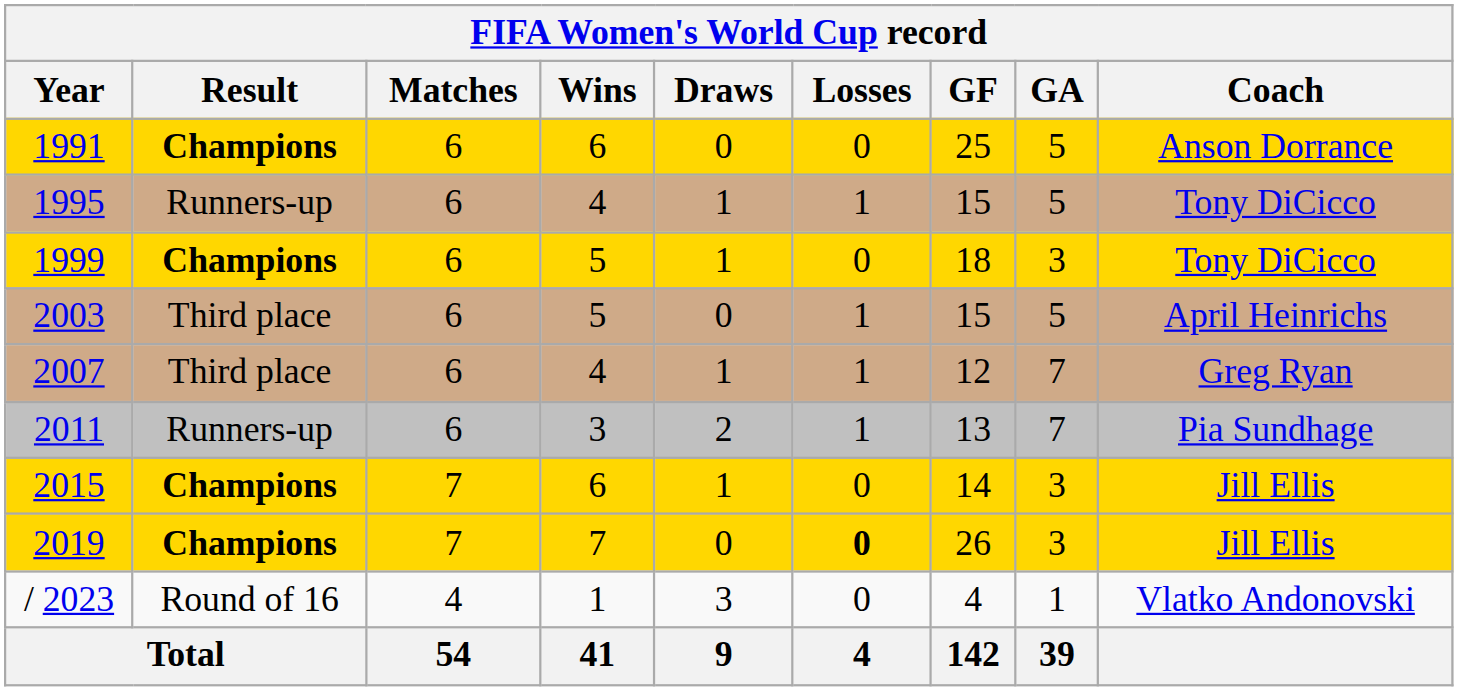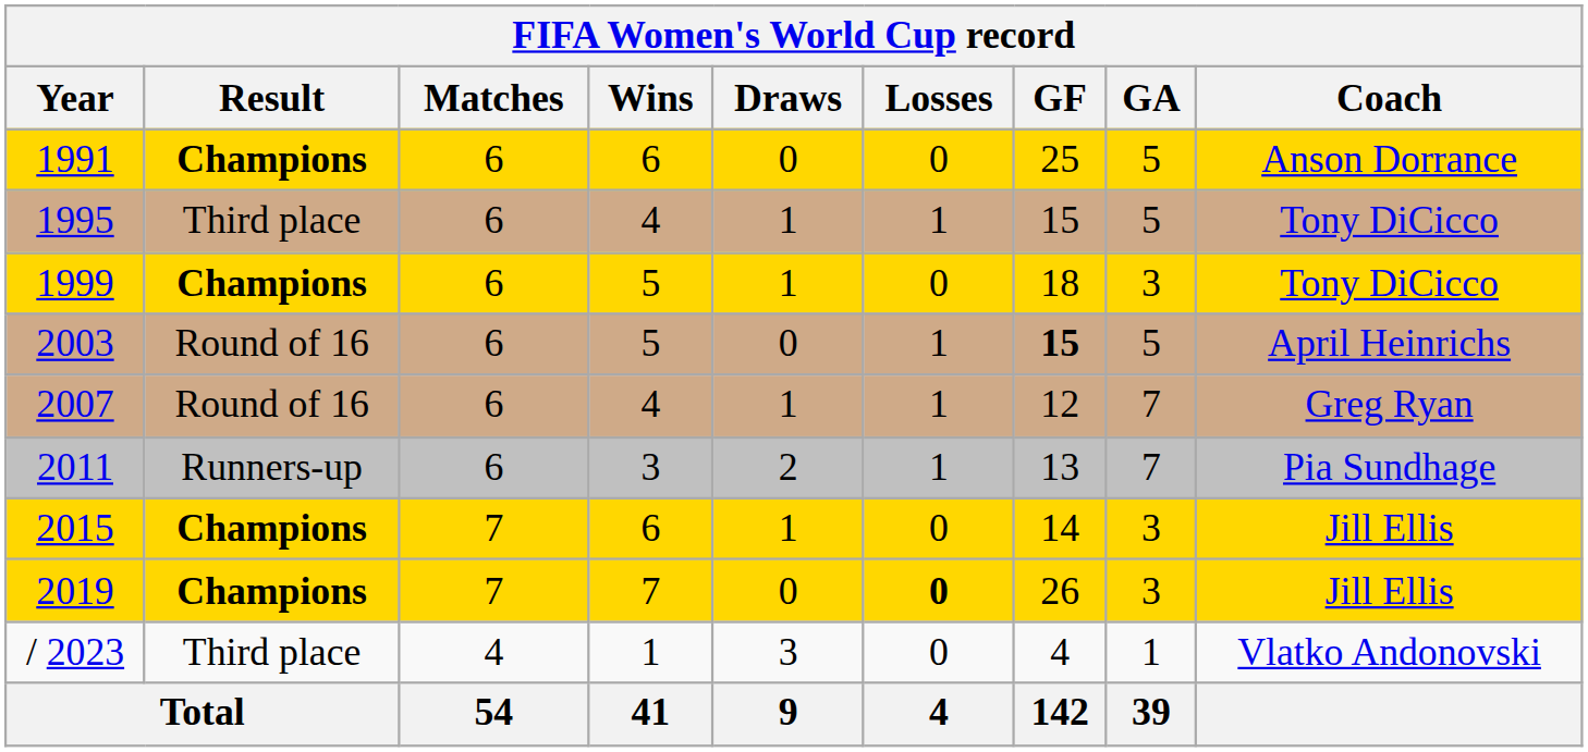1995 | Result: Runners-up -> Third place
2003 | Result: Third place -> Round of 16
2003 | GF: normal -> bold
2007 | Result: Third place -> Round of 16
/ 2023 | Result: Round of 16 -> Third place
